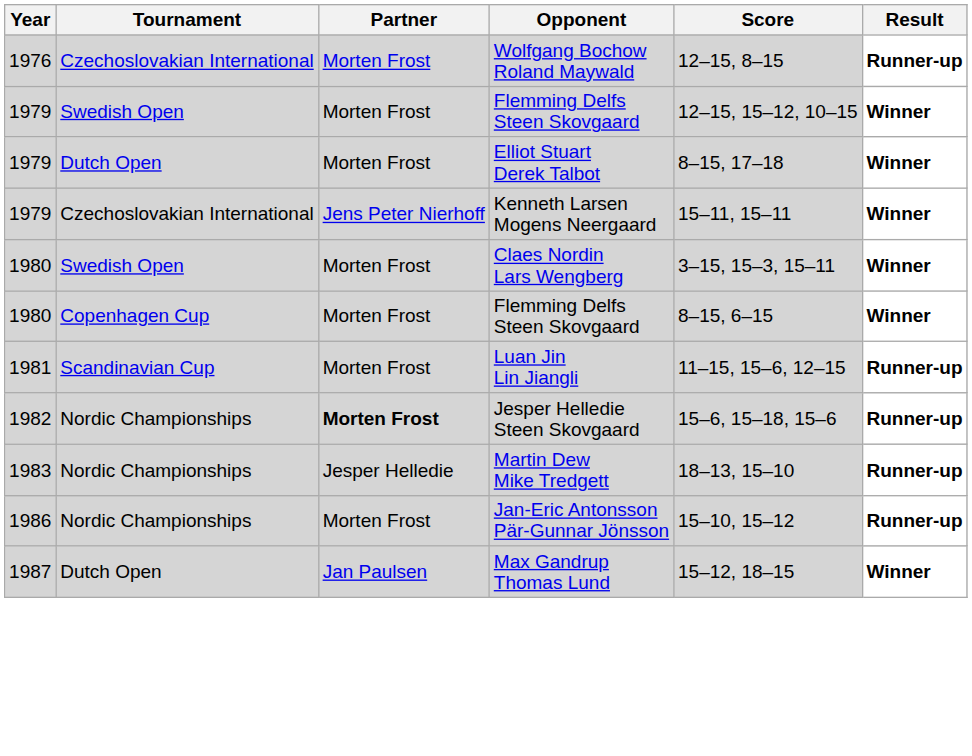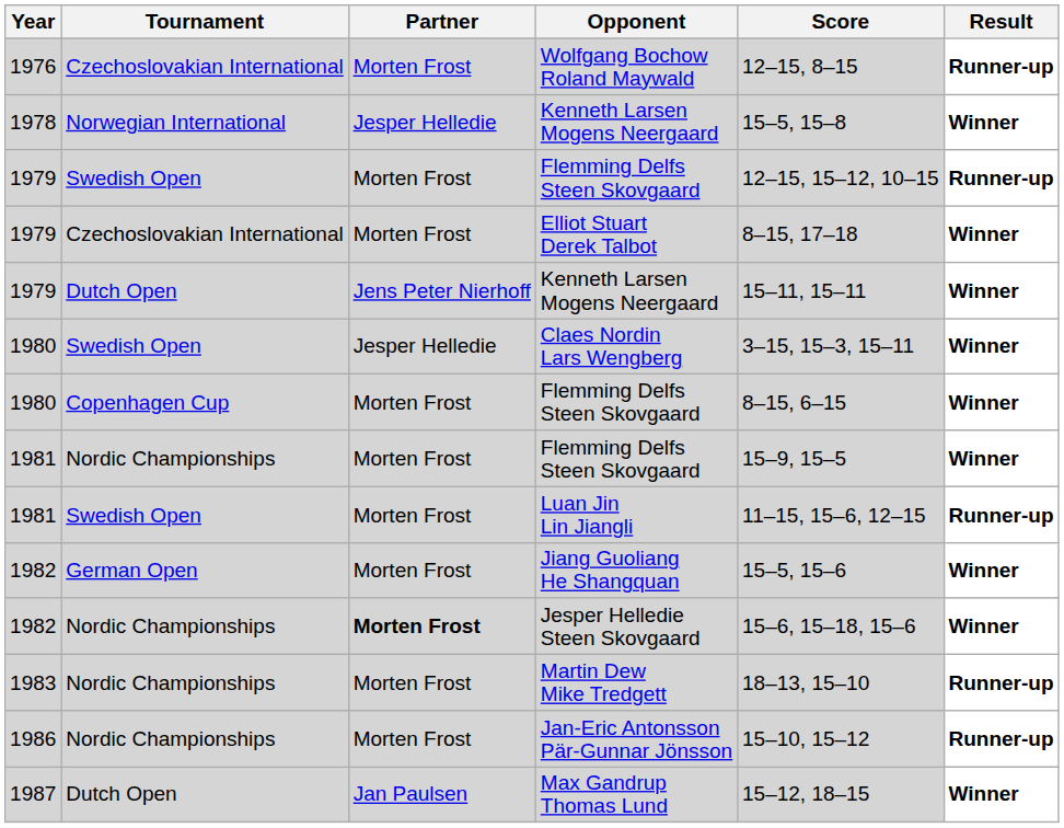+ row: 1978 | Norwegian International | Jesper Helledie | Kenneth Larsen Mogens Neergaard | 15–5, 15–8 | Winner
1979 / Flemming Delfs Steen Skovgaard | Result: Winner -> Runner-up
Elliot Stuart Derek Talbot | Tournament: Dutch Open -> Czechoslovakian International
1979 / Kenneth Larsen Mogens Neergaard | Tournament: Czechoslovakian International -> Dutch Open
Claes Nordin Lars Wengberg | Partner: Morten Frost -> Jesper Helledie
+ row: 1981 | Nordic Championships | Morten Frost | Flemming Delfs Steen Skovgaard | 15–9, 15–5 | Winner
Luan Jin Lin Jiangli | Tournament: Scandinavian Cup -> Swedish Open
+ row: 1982 | German Open | Morten Frost | Jiang Guoliang He Shangquan | 15–5, 15–6 | Winner
Jesper Helledie Steen Skovgaard | Result: Runner-up -> Winner
Martin Dew Mike Tredgett | Partner: Jesper Helledie -> Morten Frost
